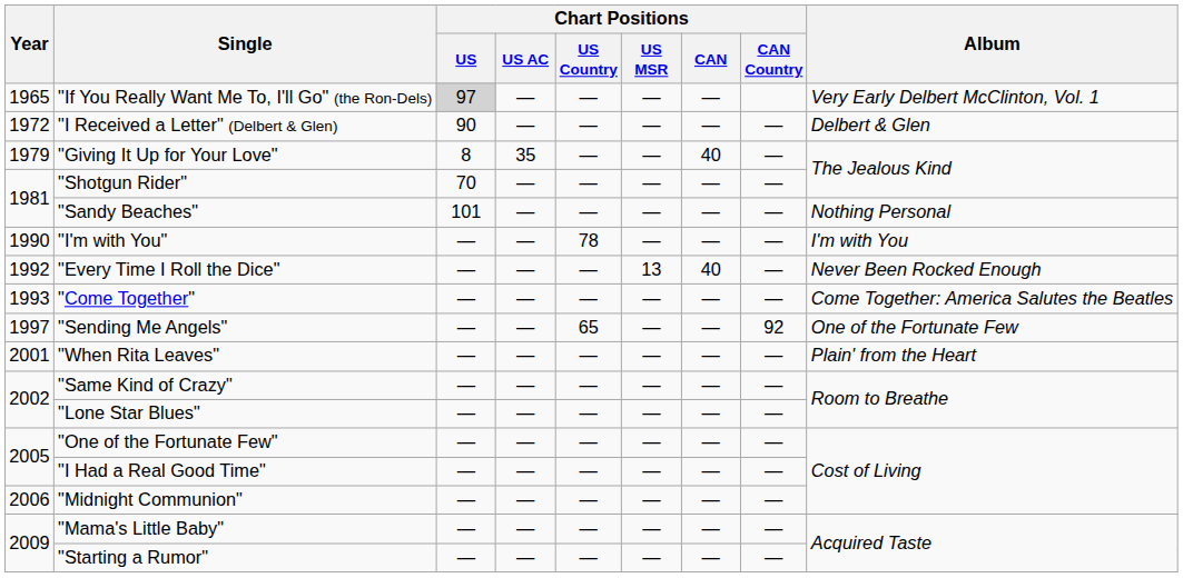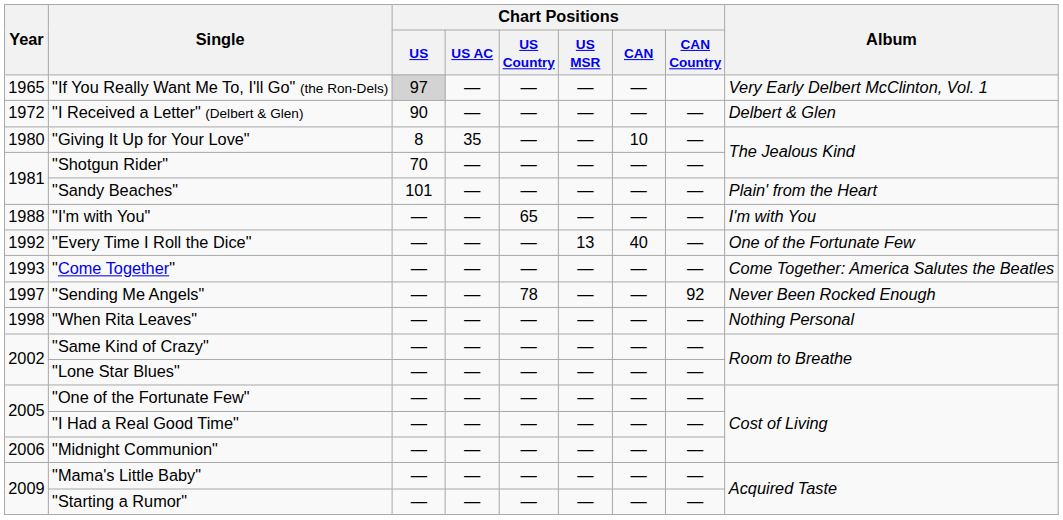"Giving It Up for Your Love" | Year: 1979 -> 1980
"Giving It Up for Your Love" | Chart Positions / CAN: 40 -> 10
"Sandy Beaches" | Album: Nothing Personal -> Plain' from the Heart
"I'm with You" | Year: 1990 -> 1988
"I'm with You" | Chart Positions / US Country: 78 -> 65
"Every Time I Roll the Dice" | Album: Never Been Rocked Enough -> One of the Fortunate Few
"Sending Me Angels" | Chart Positions / US Country: 65 -> 78
"Sending Me Angels" | Album: One of the Fortunate Few -> Never Been Rocked Enough
"When Rita Leaves" | Year: 2001 -> 1998
"When Rita Leaves" | Album: Plain' from the Heart -> Nothing Personal
